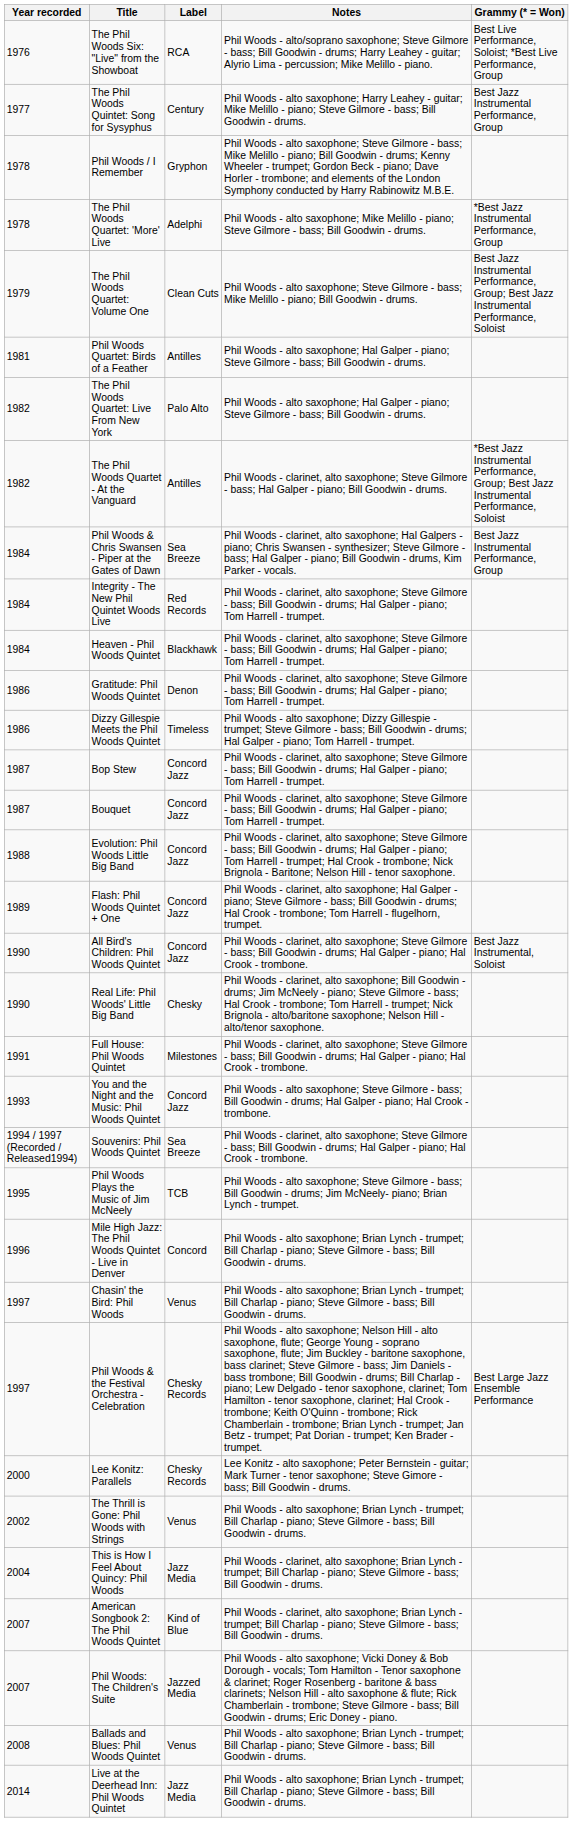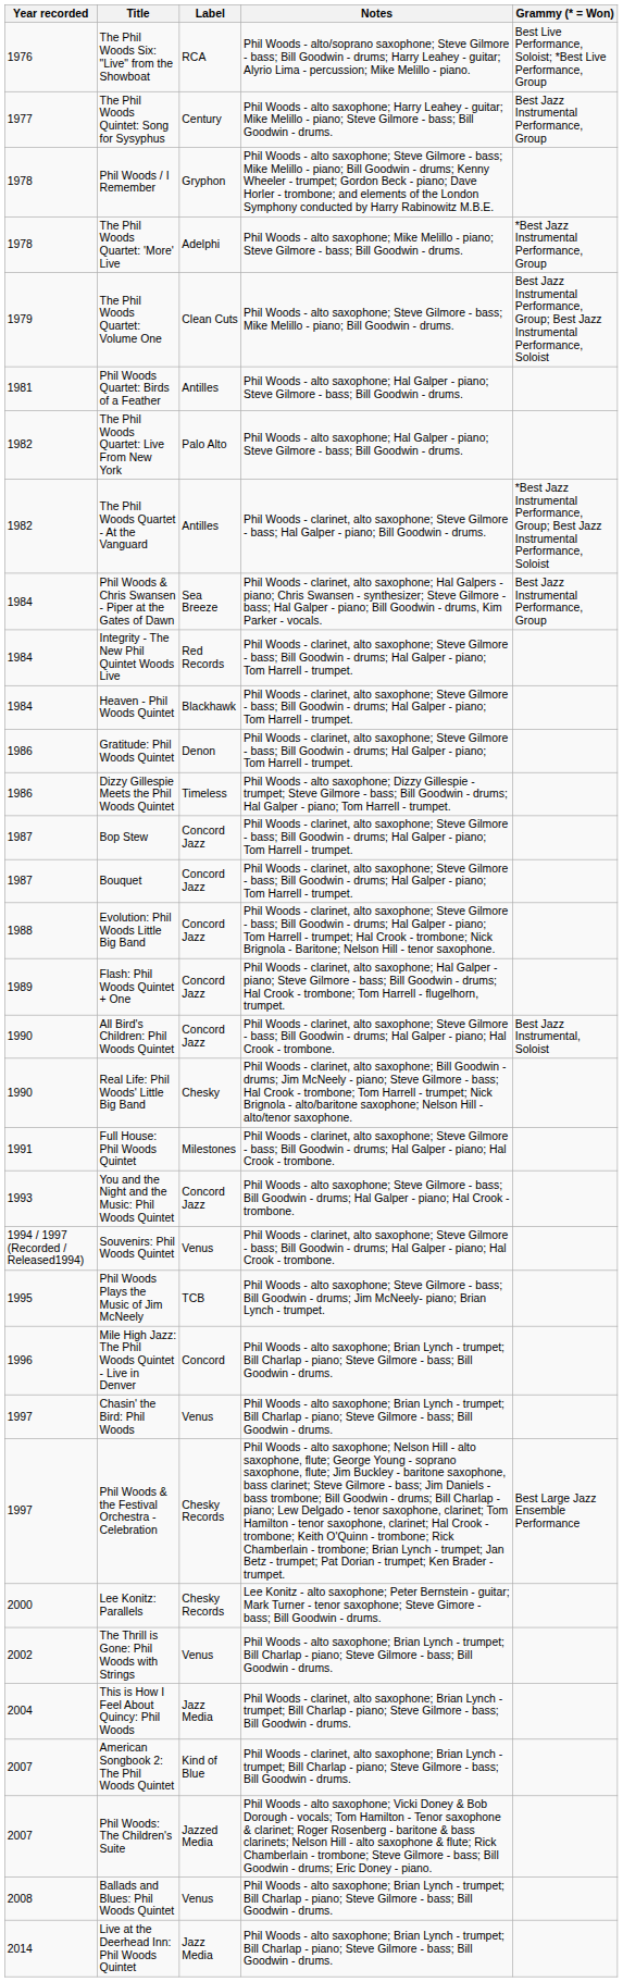Souvenirs: Phil Woods Quintet | Label: Sea Breeze -> Venus
